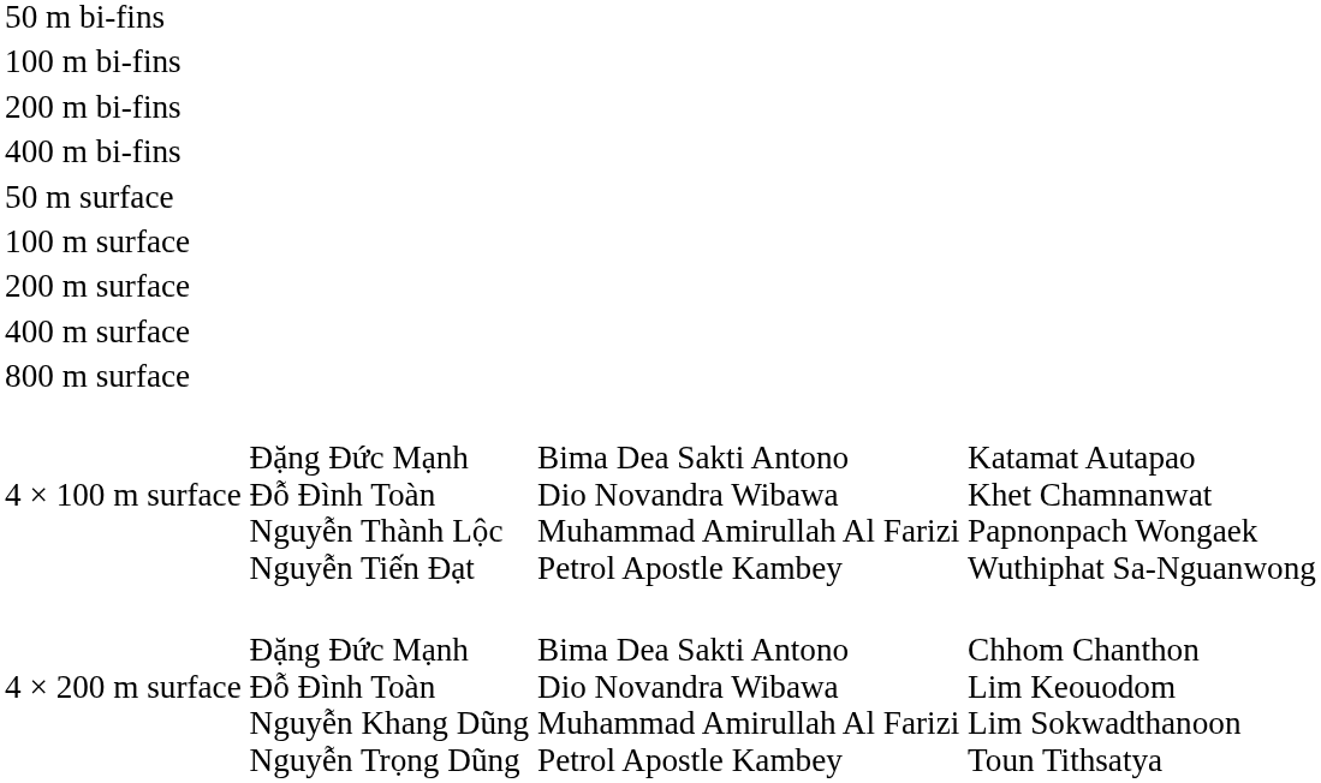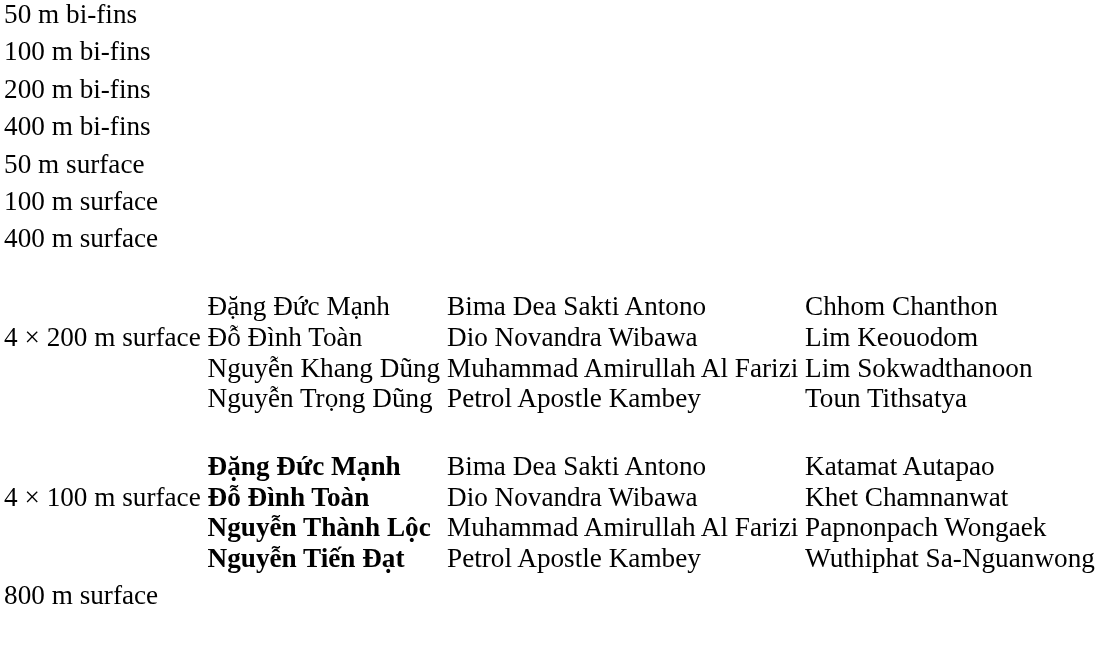- row: 200 m surface
rows swapped: 800 m surface <-> 4 × 200 m surface
4 × 100 m surface | column 2: normal -> bold
